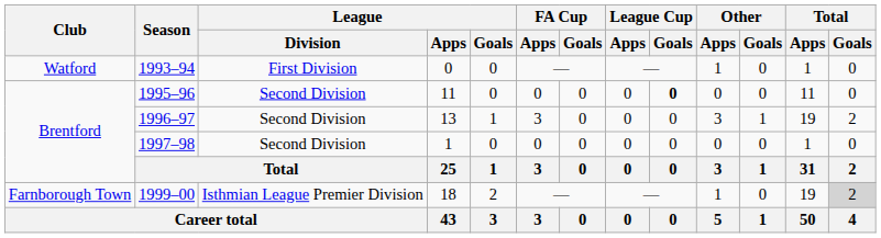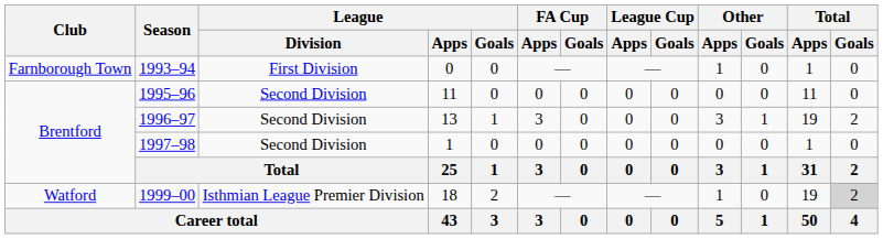1993–94 | Club: Watford -> Farnborough Town
1995–96 | League Cup / Goals: bold -> normal
1999–00 | Club: Farnborough Town -> Watford
